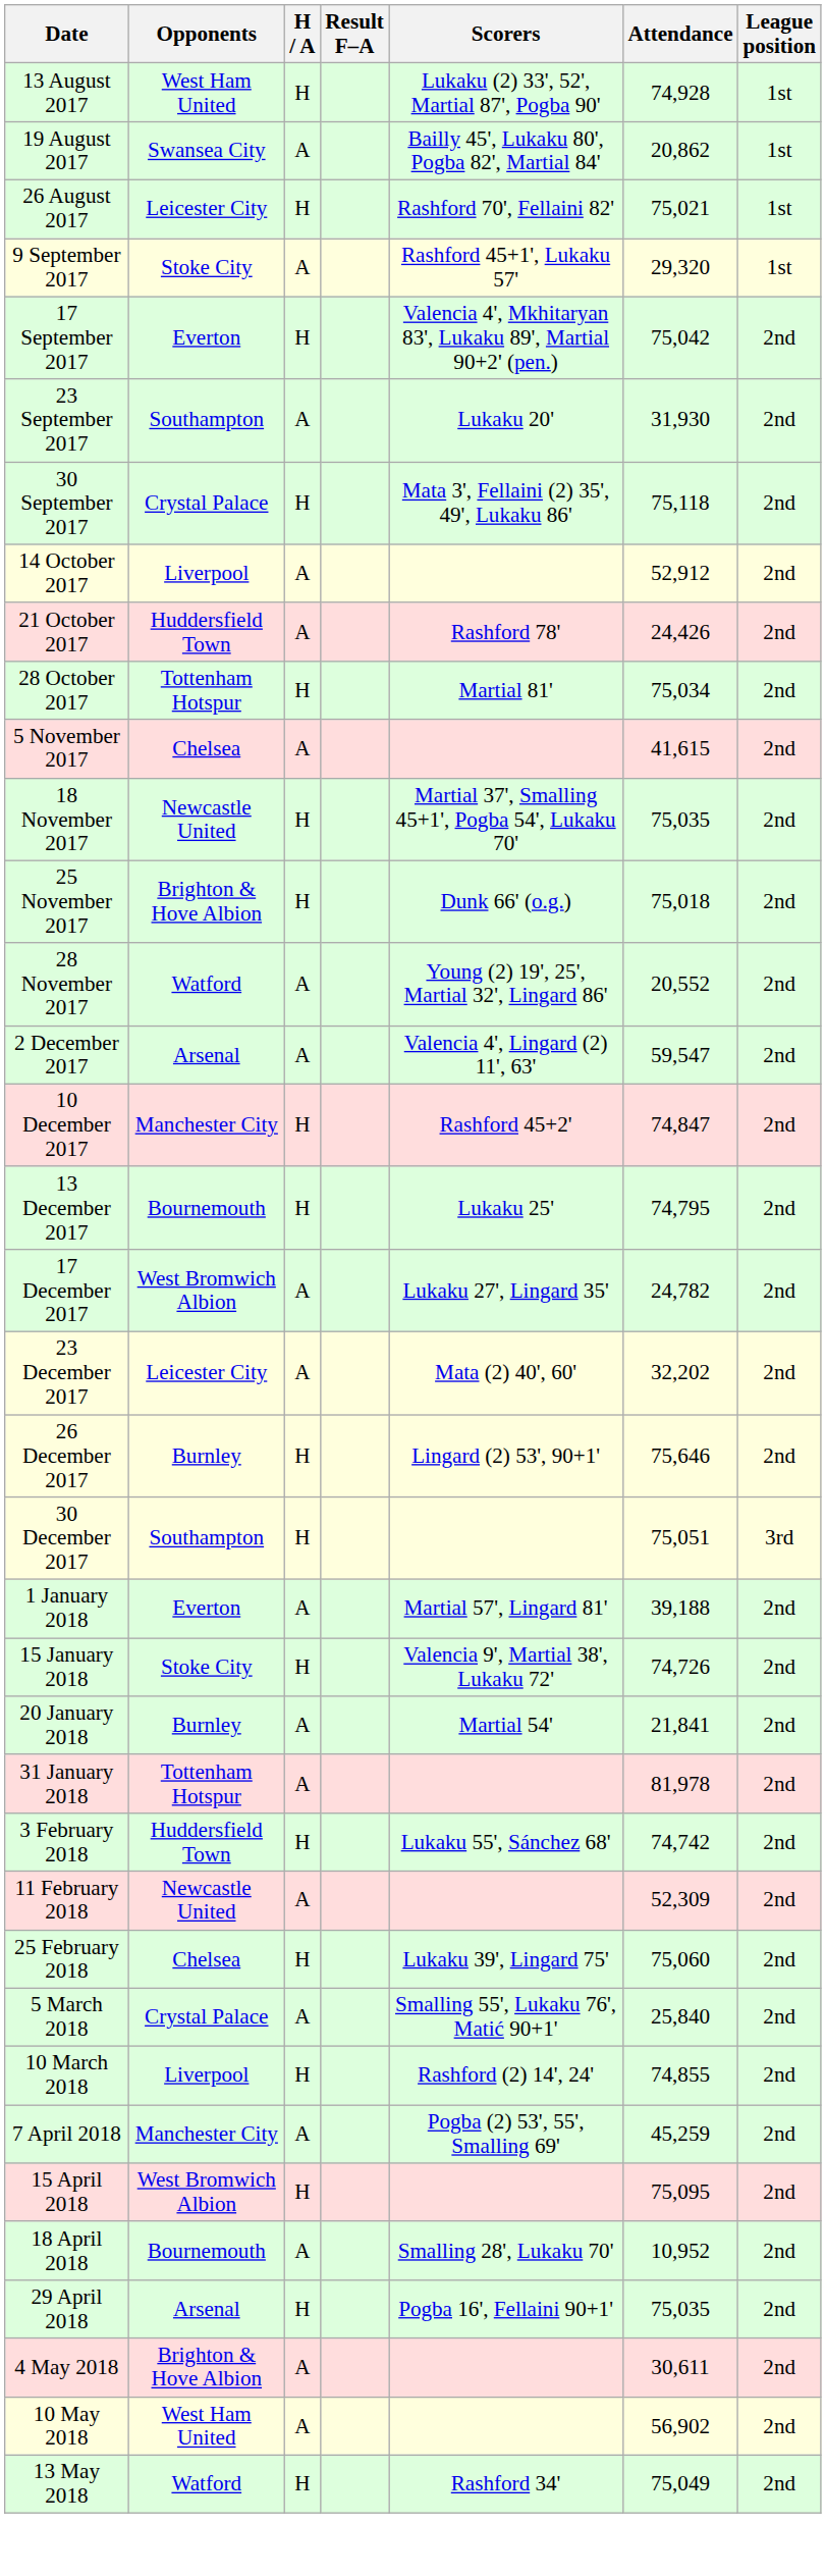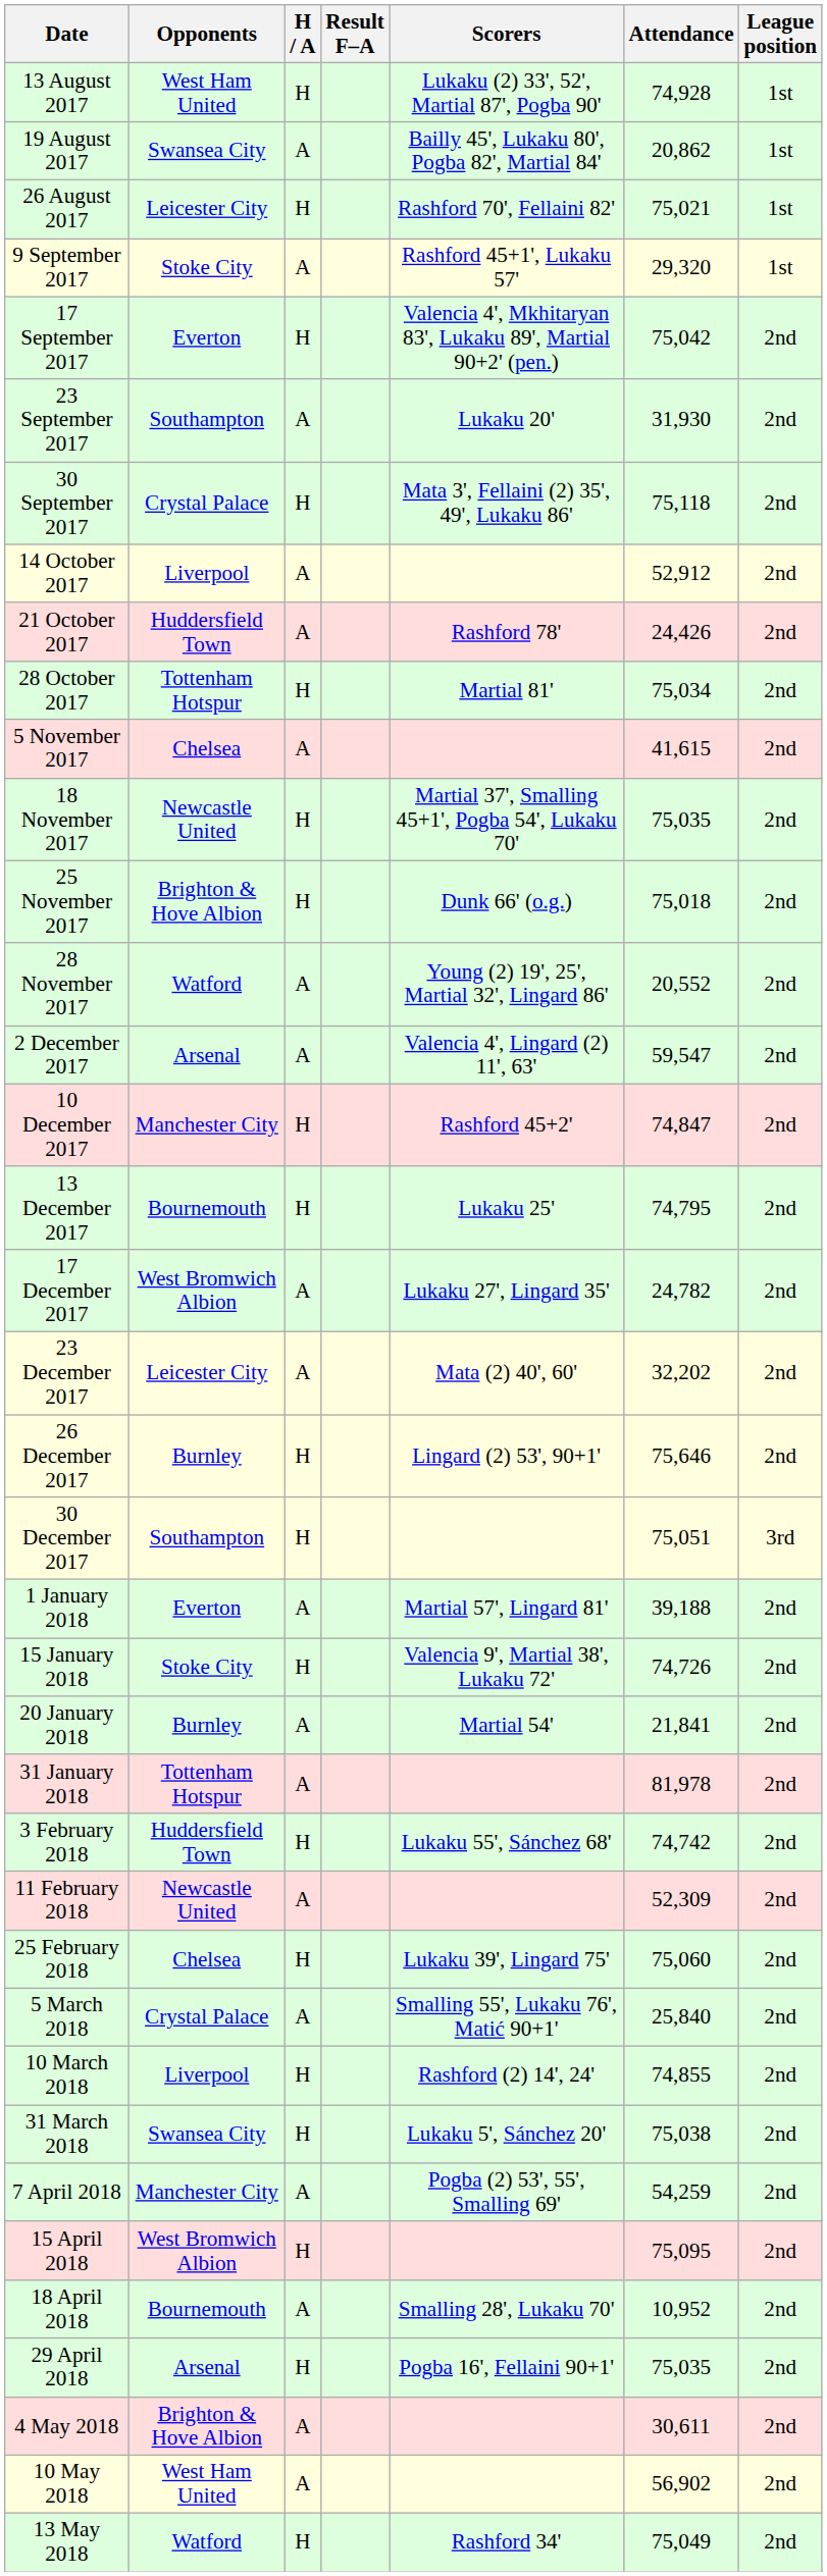+ row: 31 March 2018 | Swansea City | H | Lukaku 5', Sánchez 20' | 75,038 | 2nd
7 April 2018 | Attendance: 45,259 -> 54,259
